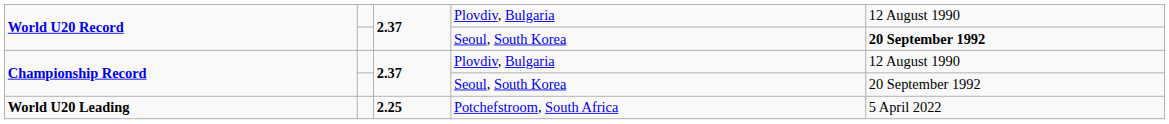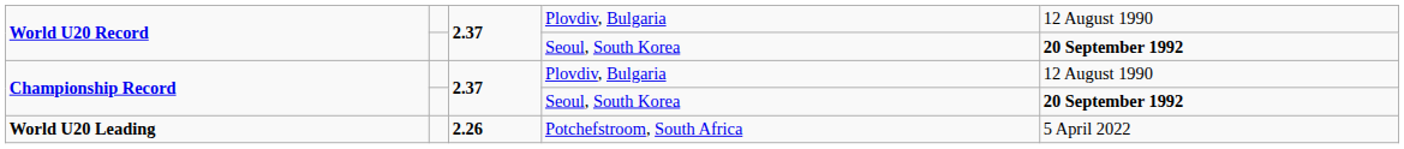Championship Record / Seoul, South Korea | column 5: normal -> bold
World U20 Leading | column 3: 2.25 -> 2.26
